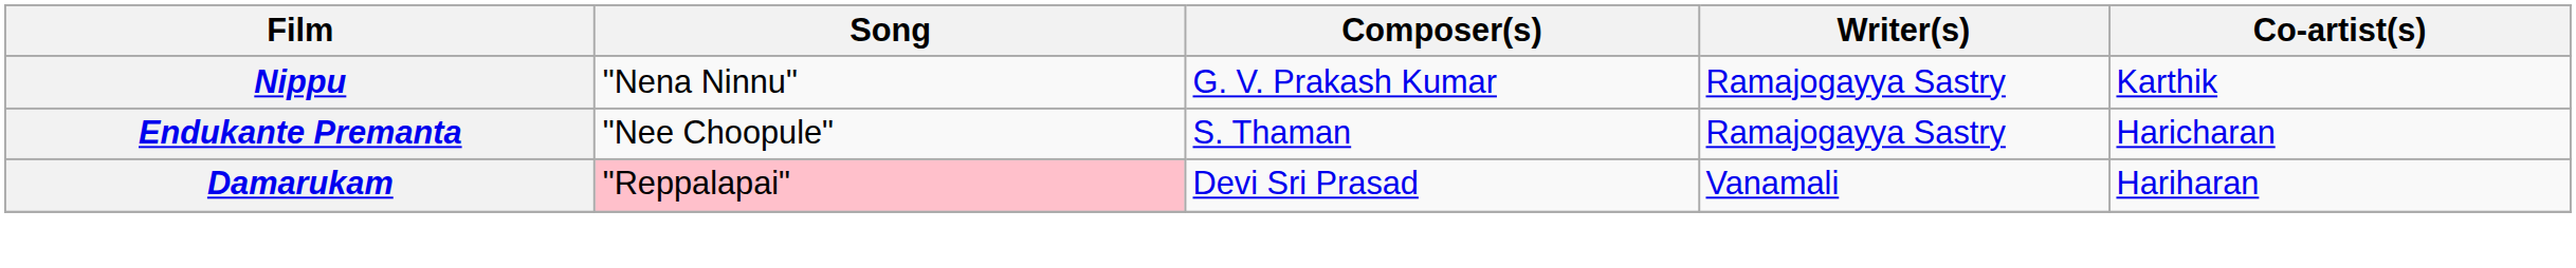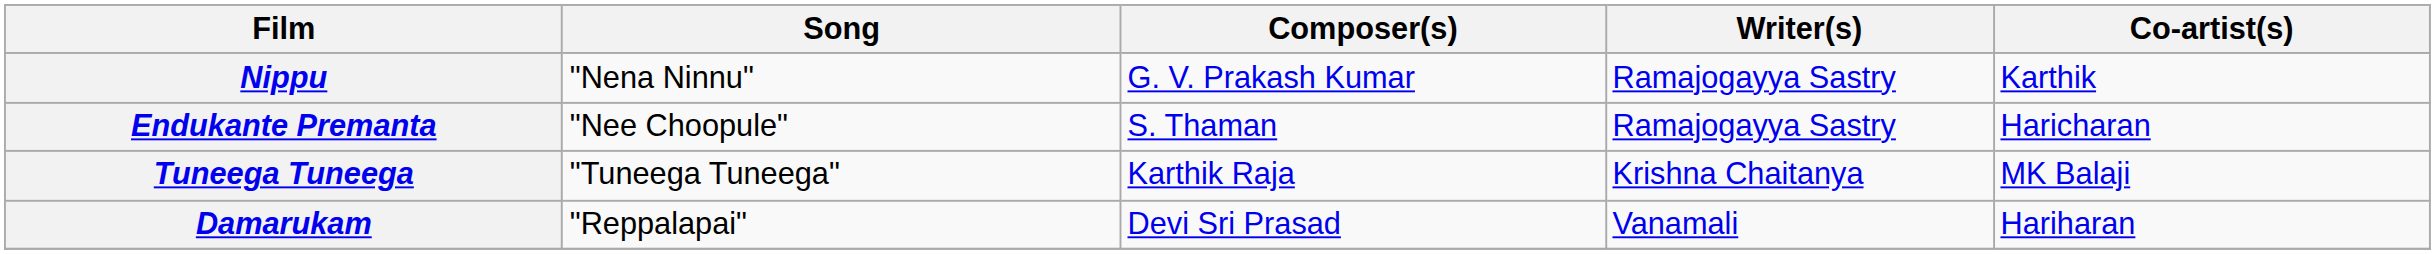+ row: Tuneega Tuneega | "Tuneega Tuneega" | Karthik Raja | Krishna Chaitanya | MK Balaji
Damarukam | Song: pink background -> no background
